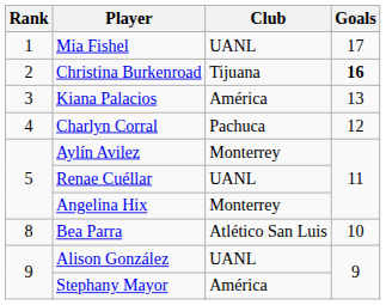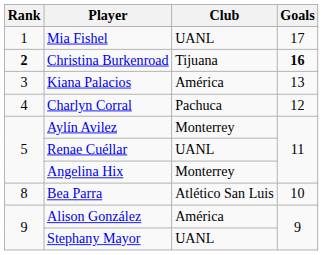Christina Burkenroad | Rank: normal -> bold
Alison González | Club: UANL -> América
Stephany Mayor | Club: América -> UANL
